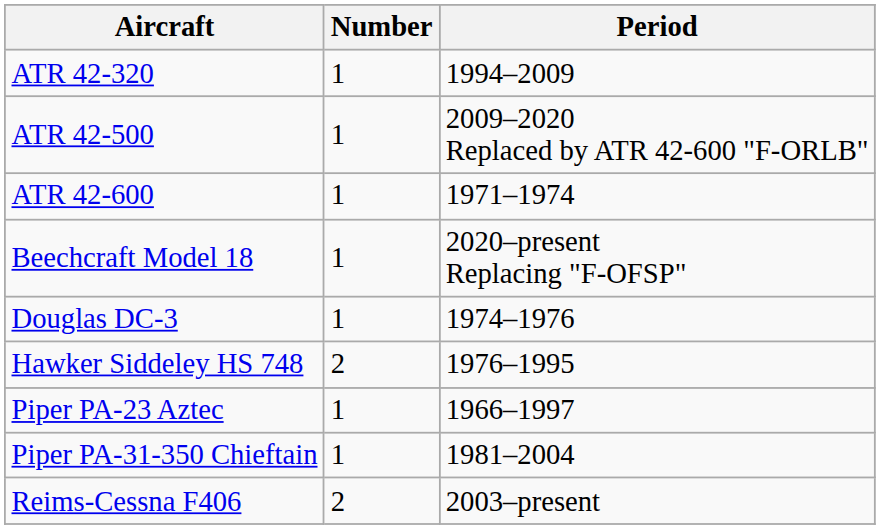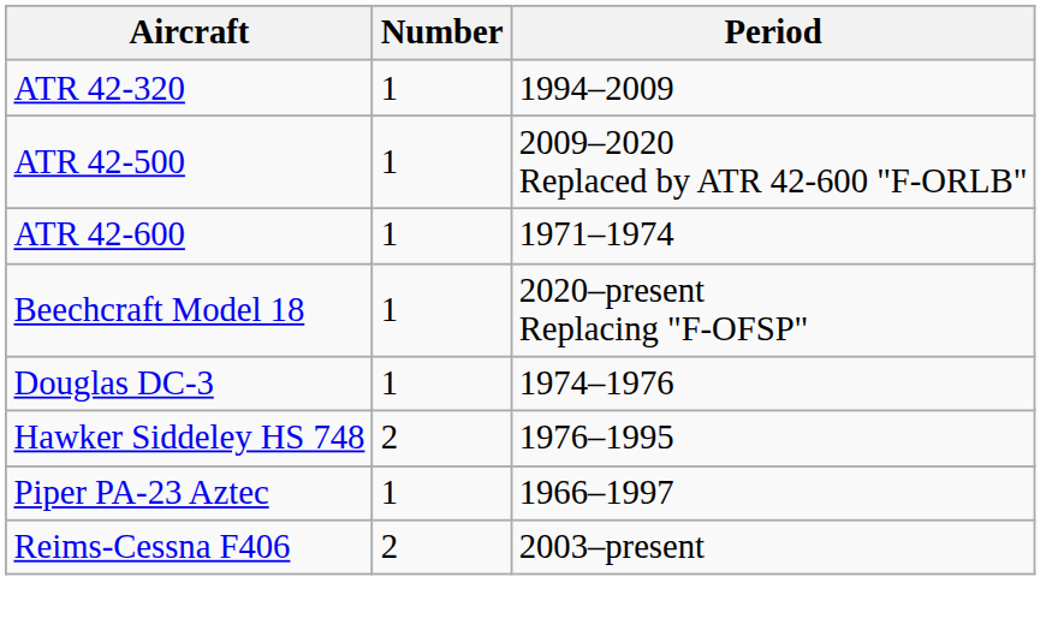- row: Piper PA-31-350 Chieftain | 1 | 1981–2004
